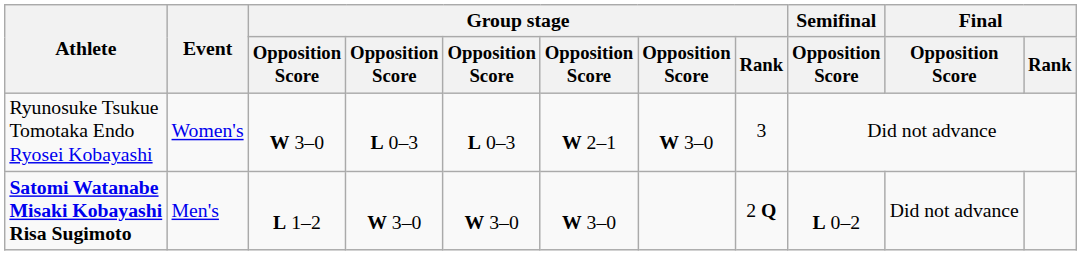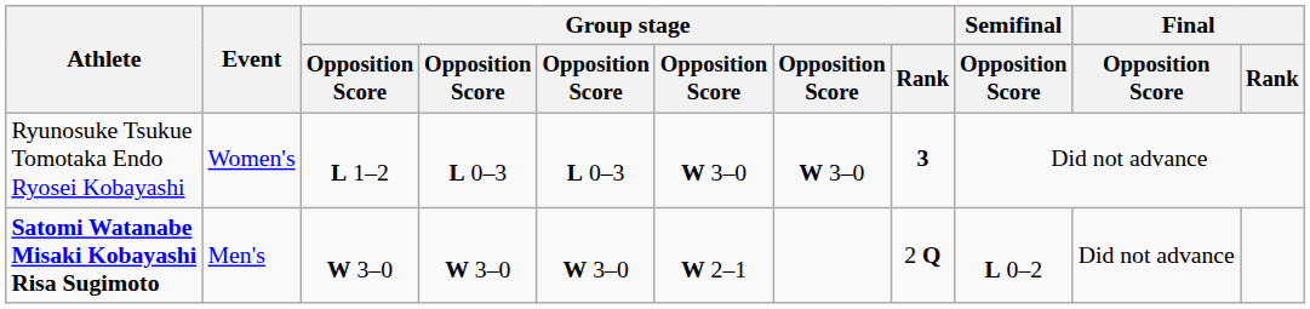Ryunosuke Tsukue Tomotaka Endo Ryosei Kobayashi | column 3: W 3–0 -> L 1–2
Ryunosuke Tsukue Tomotaka Endo Ryosei Kobayashi | column 6: W 2–1 -> W 3–0
Ryunosuke Tsukue Tomotaka Endo Ryosei Kobayashi | Group stage / Rank: normal -> bold
Satomi Watanabe Misaki Kobayashi Risa Sugimoto | column 3: L 1–2 -> W 3–0
Satomi Watanabe Misaki Kobayashi Risa Sugimoto | column 6: W 3–0 -> W 2–1
